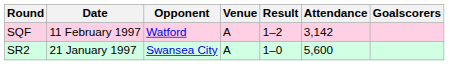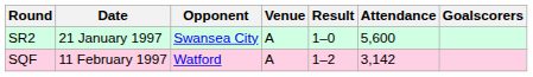rows swapped: SR2 <-> SQF
